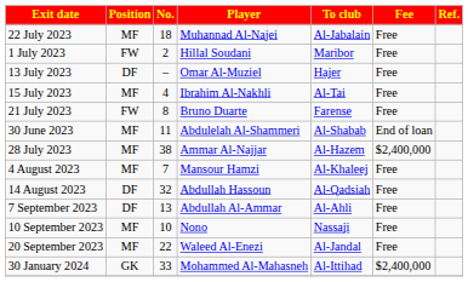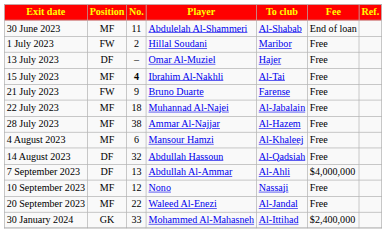rows swapped: 30 June 2023 <-> 22 July 2023
15 July 2023 | No.: normal -> bold
21 July 2023 | No.: 8 -> 9
28 July 2023 | Fee: $2,400,000 -> Free
4 August 2023 | No.: 7 -> 6
7 September 2023 | Fee: Free -> $4,000,000
10 September 2023 | No.: 10 -> 12
